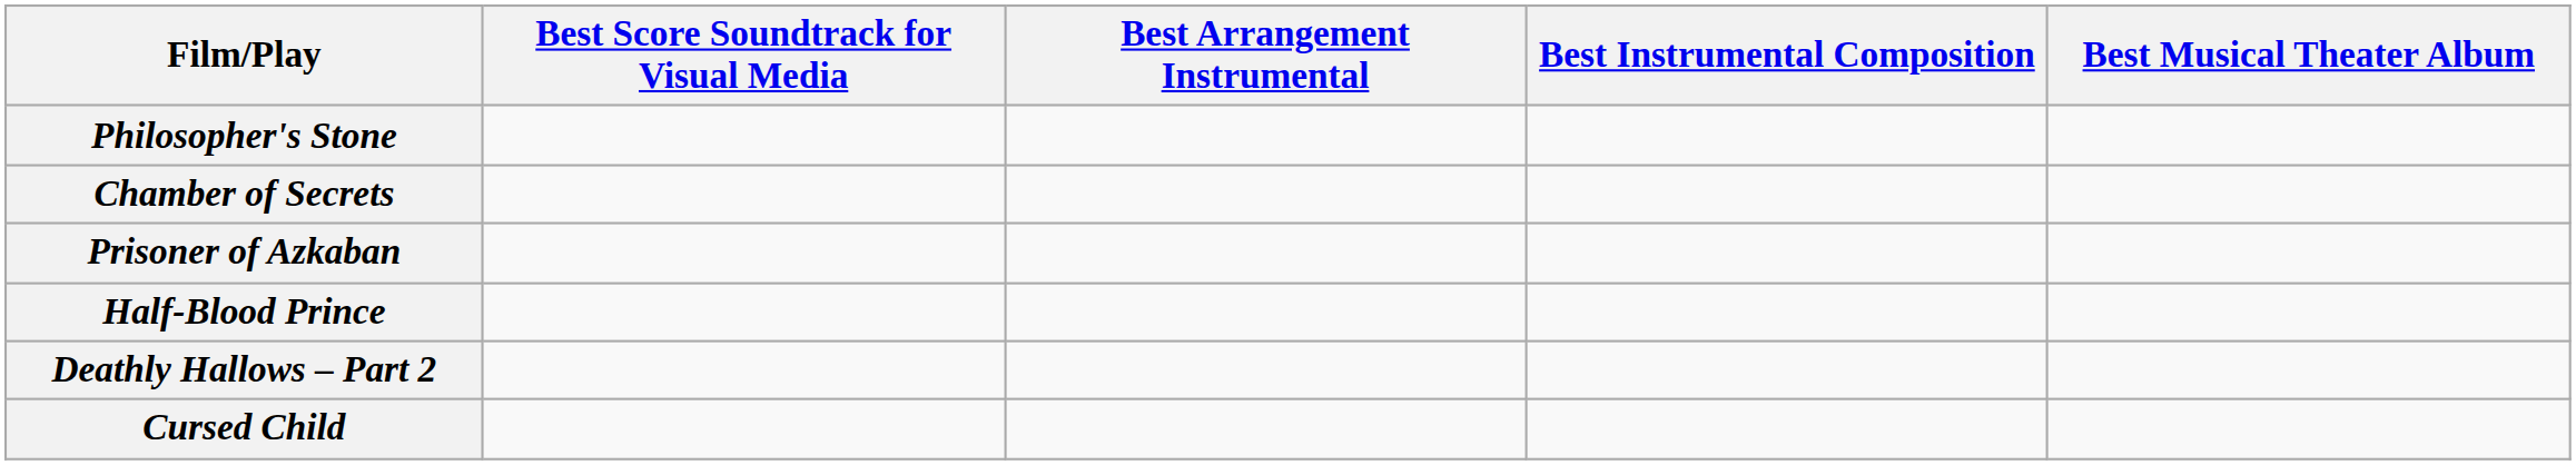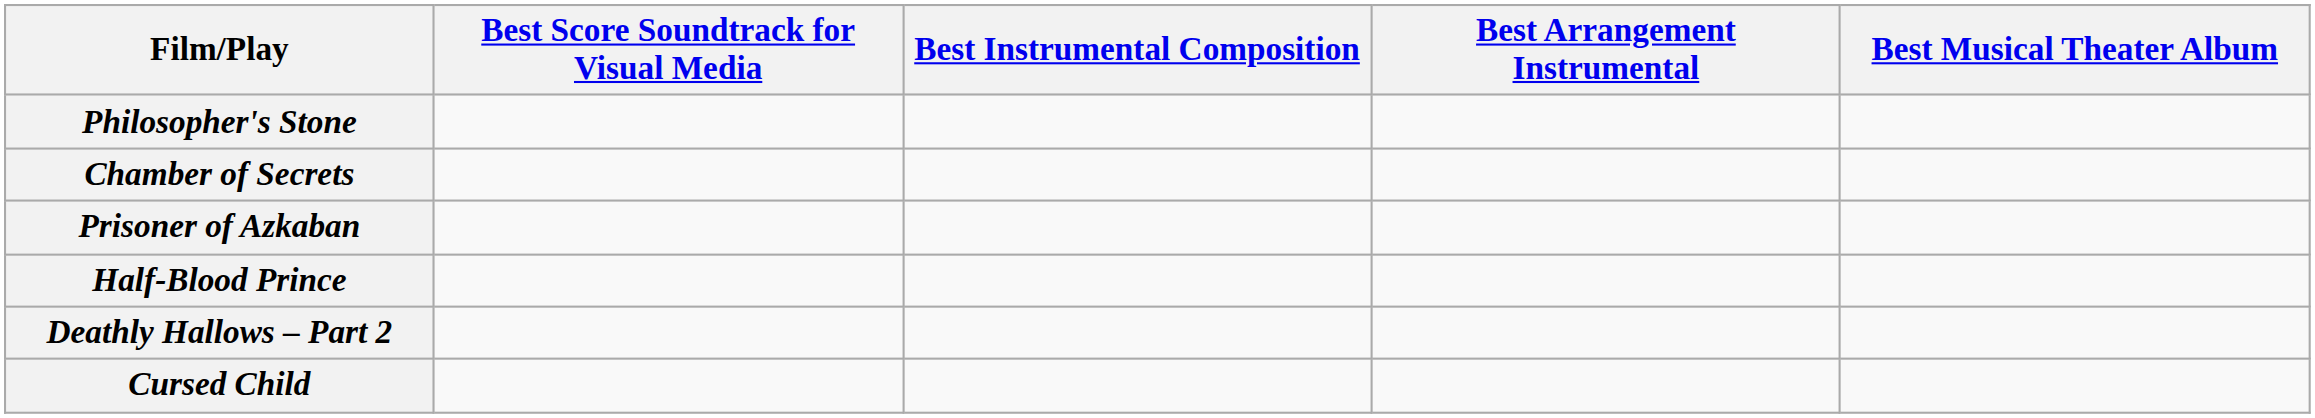columns swapped: Best Instrumental Composition <-> Best Arrangement Instrumental
